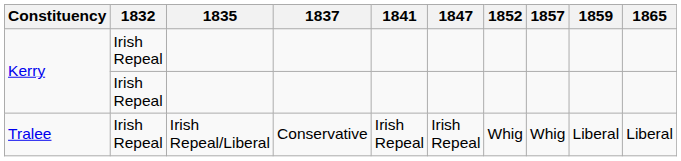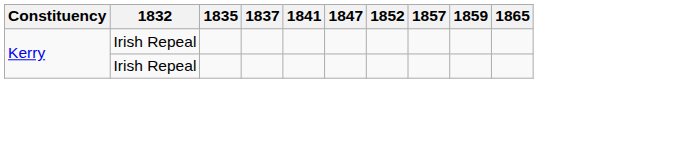- row: Tralee | Irish Repeal | Irish Repeal/Liberal | Conservative | Irish Repeal | Irish Repeal | Whig | Whig | Liberal | Liberal
